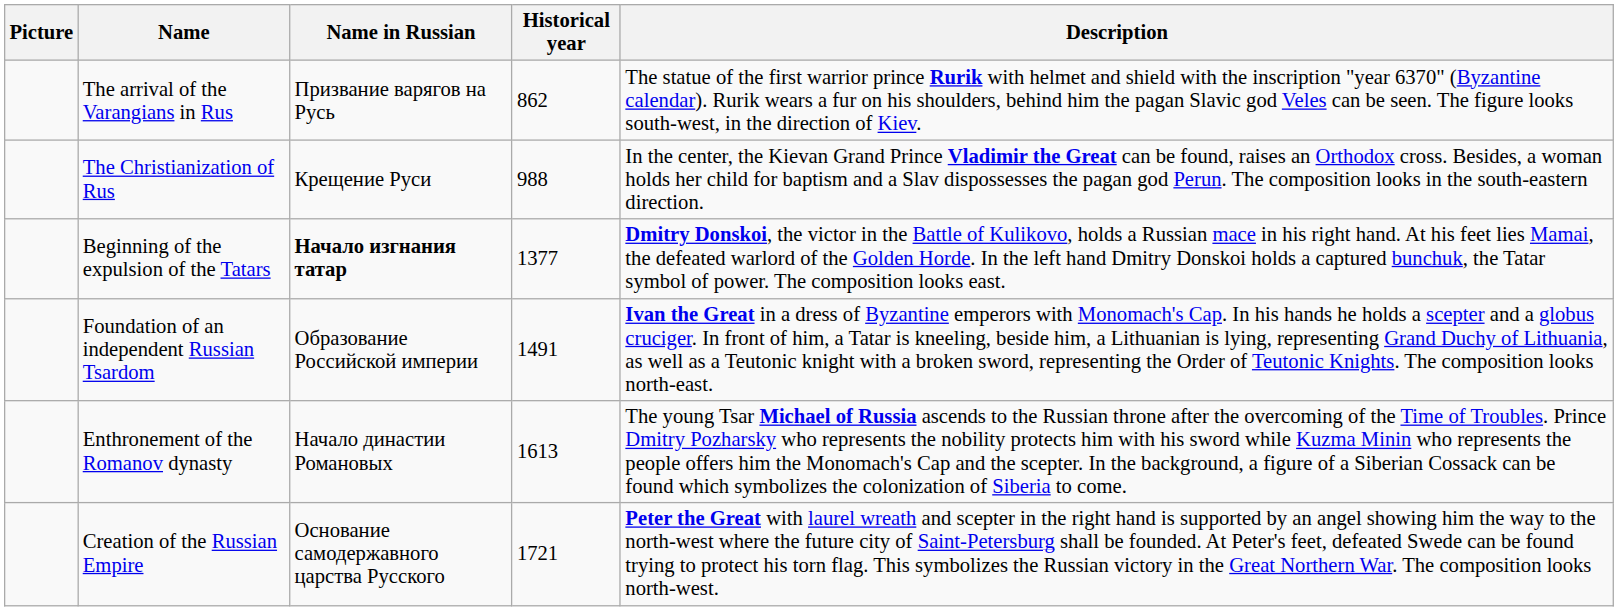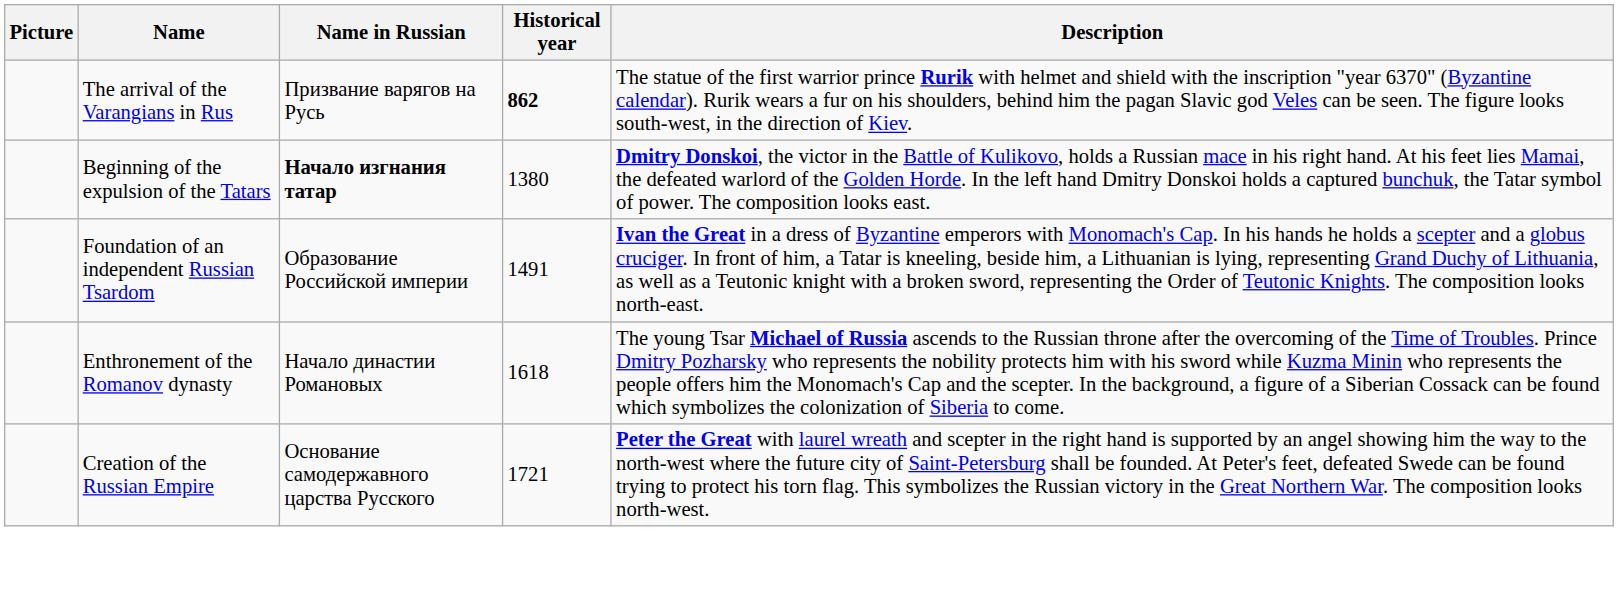The arrival of the Varangians in Rus | Historical year: normal -> bold
- row: The Christianization of Rus | Крещение Руси | 988 | In the center, the Kievan Grand Prince Vladimir the Great can be found, raises an Orthodox cross. Besides, a woman holds her child for baptism and a Slav dispossesses the pagan god Perun. The composition looks in the south-eastern direction.
Beginning of the expulsion of the Tatars | Historical year: 1377 -> 1380
Enthronement of the Romanov dynasty | Historical year: 1613 -> 1618
